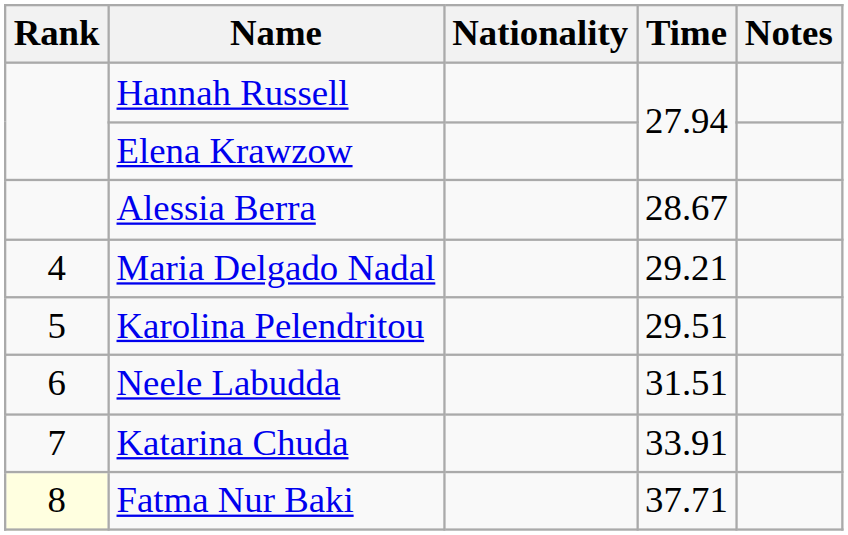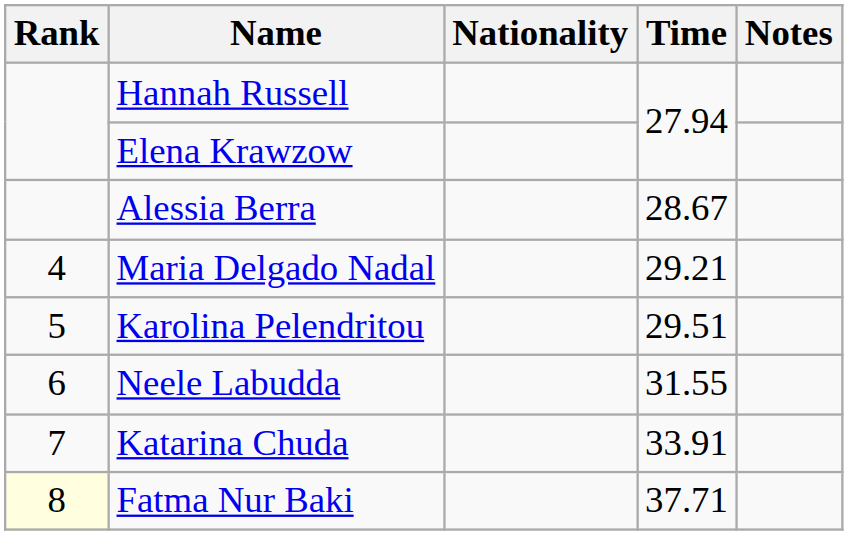Neele Labudda | Time: 31.51 -> 31.55
